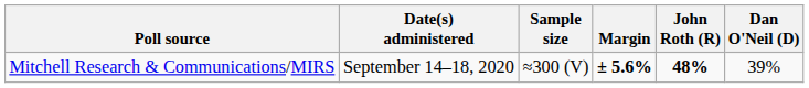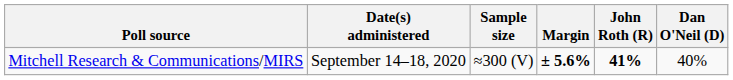Mitchell Research & Communications/MIRS | John Roth (R): 48% -> 41%
Mitchell Research & Communications/MIRS | Dan O'Neil (D): 39% -> 40%
